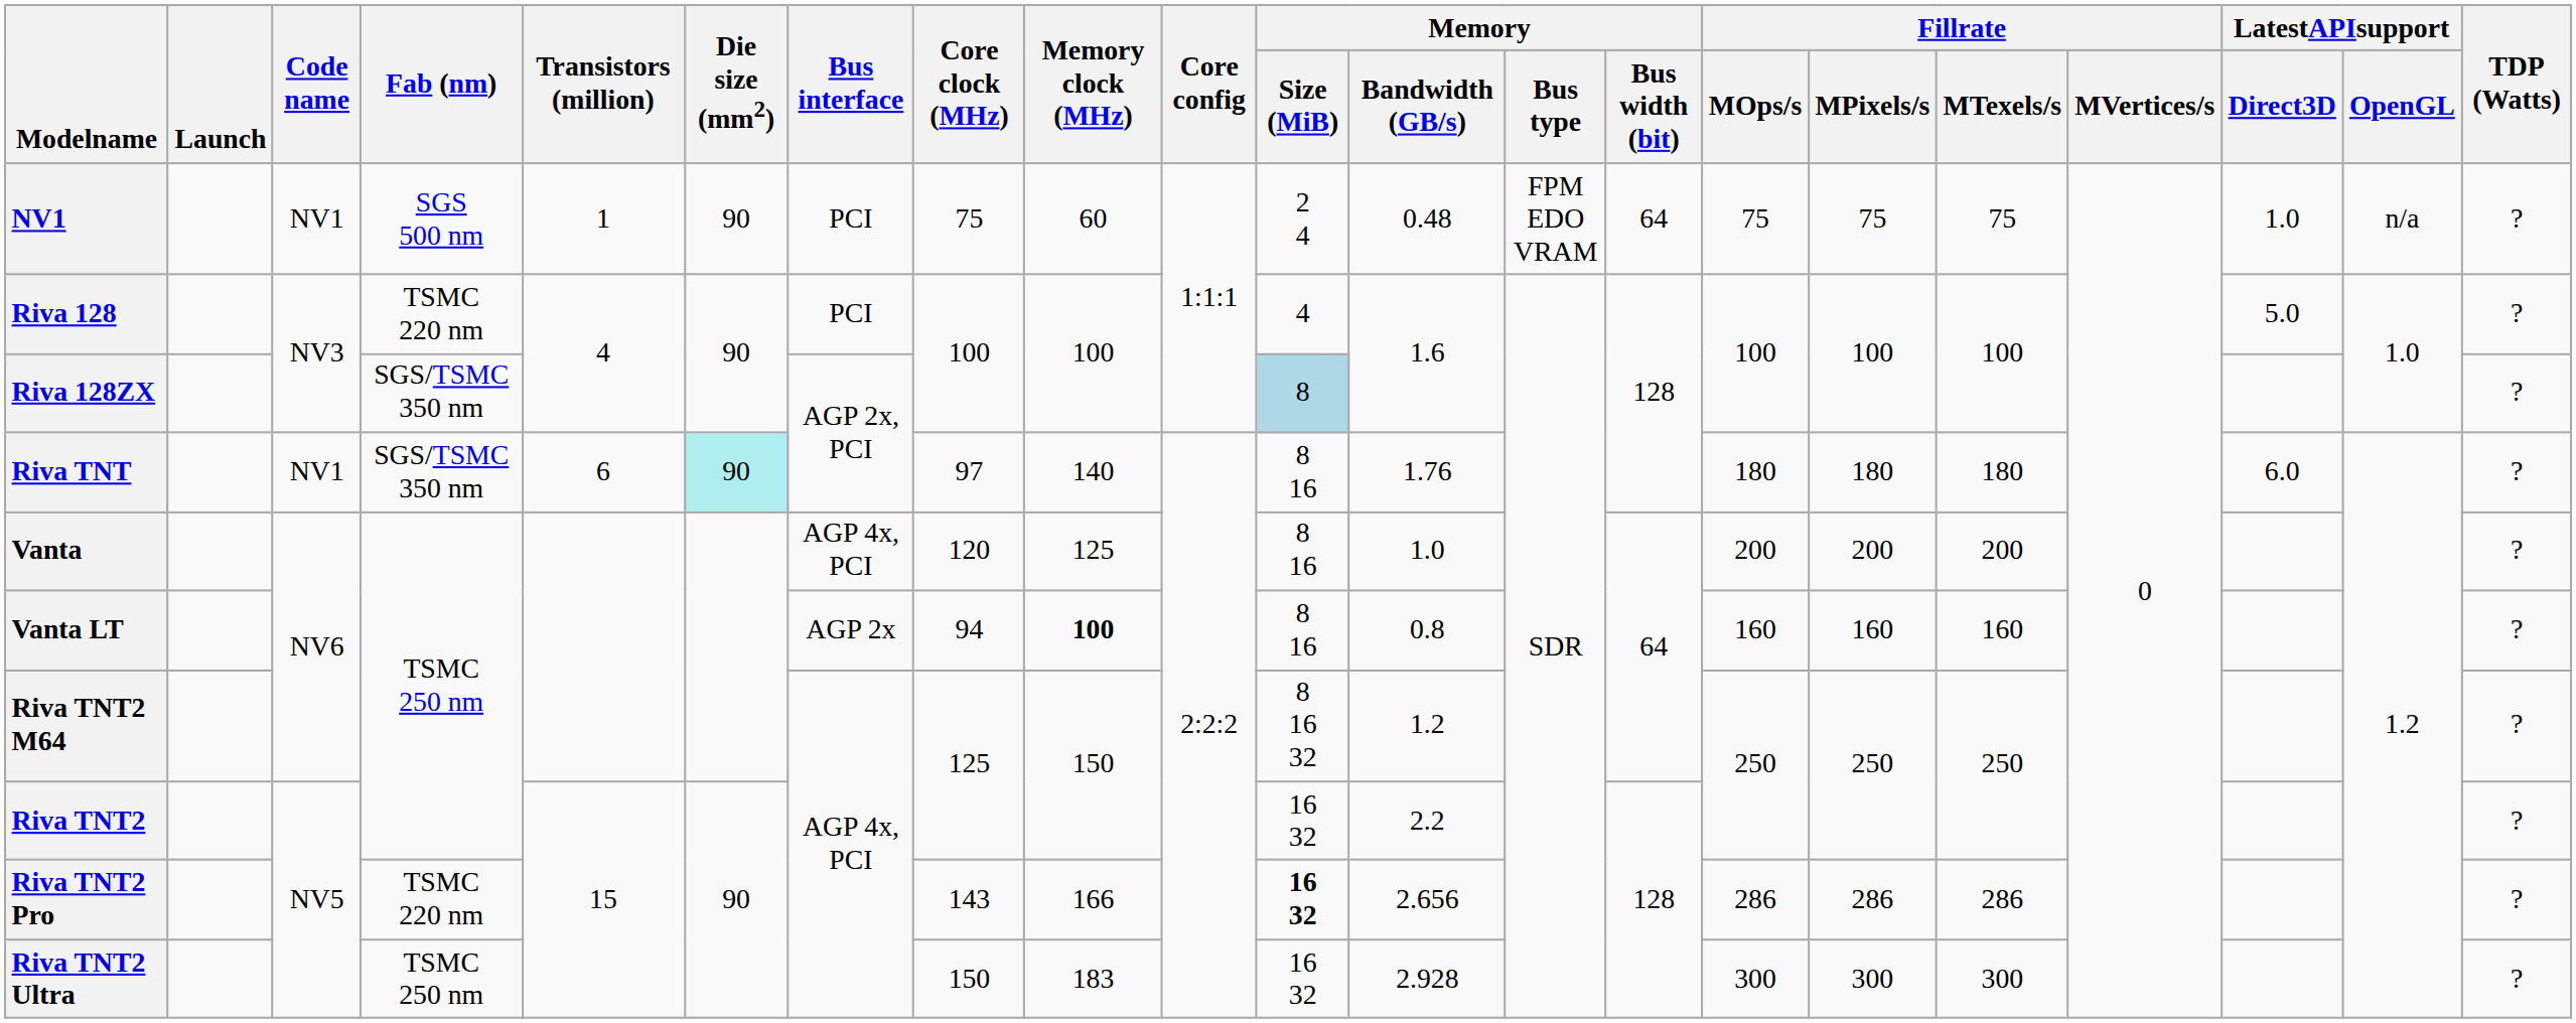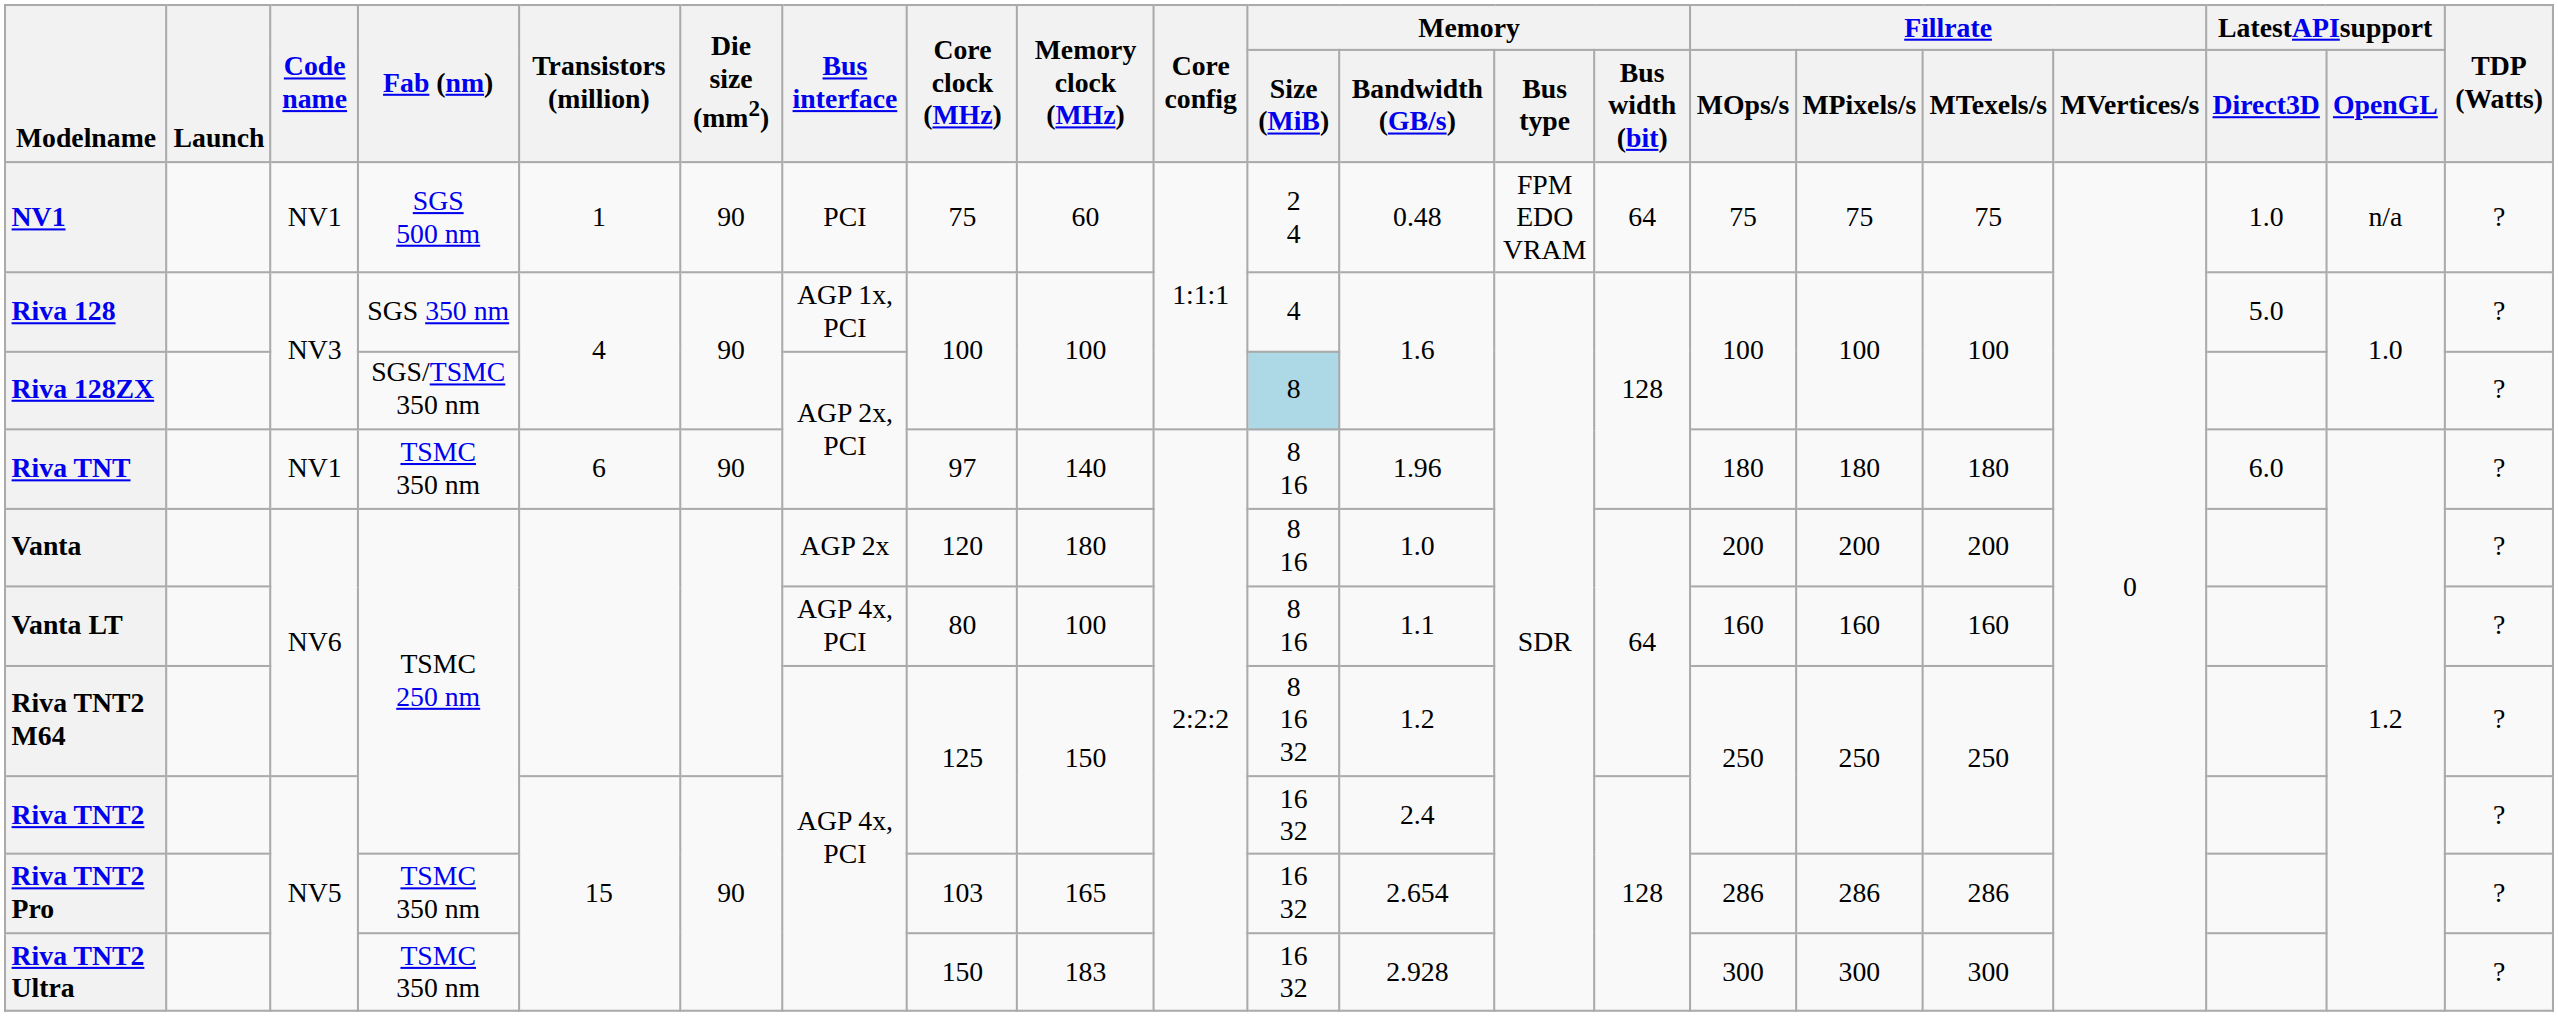Riva 128 | Fab (nm): TSMC 220 nm -> SGS 350 nm
Riva 128 | Bus interface: PCI -> AGP 1x, PCI
Riva TNT | Fab (nm): SGS/TSMC 350 nm -> TSMC 350 nm
Riva TNT | Die size (mm2): paleturquoise background -> no background
Riva TNT | Memory / Bandwidth (GB/s): 1.76 -> 1.96
Vanta | Bus interface: AGP 4x, PCI -> AGP 2x
Vanta | Memory clock (MHz): 125 -> 180
Vanta LT | Bus interface: AGP 2x -> AGP 4x, PCI
Vanta LT | Core clock (MHz): 94 -> 80
Vanta LT | Memory clock (MHz): bold -> normal
Vanta LT | Memory / Bandwidth (GB/s): 0.8 -> 1.1
Riva TNT2 | Memory / Bandwidth (GB/s): 2.2 -> 2.4
Riva TNT2 Pro | Fab (nm): TSMC 220 nm -> TSMC 350 nm
Riva TNT2 Pro | Core clock (MHz): 143 -> 103
Riva TNT2 Pro | Memory clock (MHz): 166 -> 165
Riva TNT2 Pro | Memory / Size (MiB): bold -> normal
Riva TNT2 Pro | Memory / Bandwidth (GB/s): 2.656 -> 2.654
Riva TNT2 Ultra | Fab (nm): TSMC 250 nm -> TSMC 350 nm
